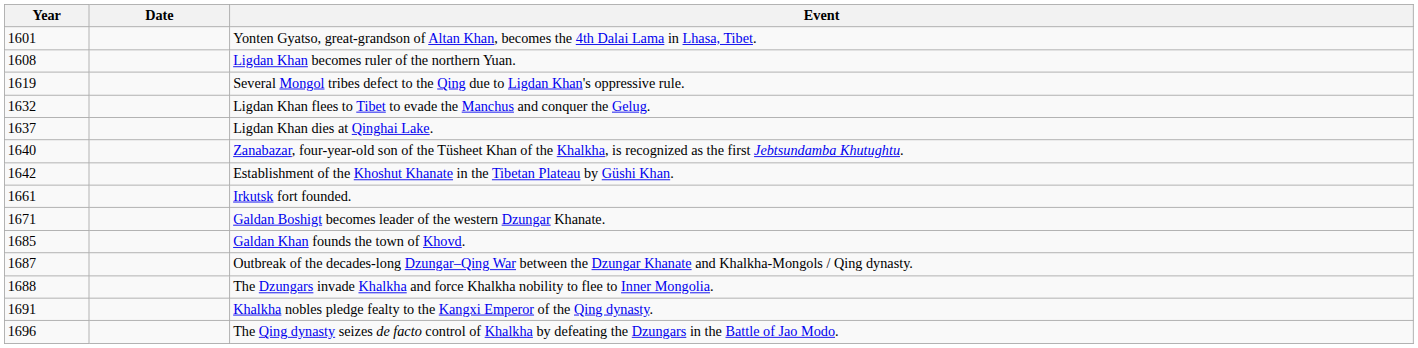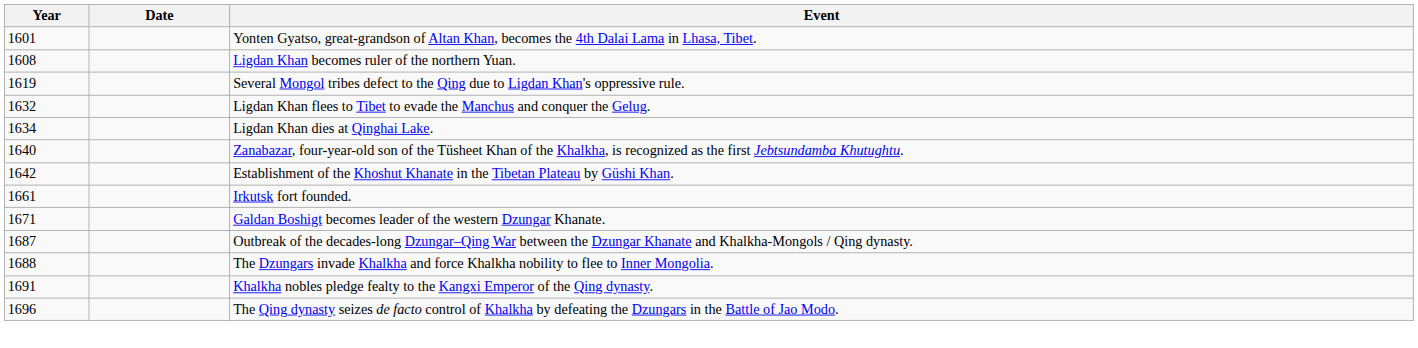Ligdan Khan dies at Qinghai Lake. | Year: 1637 -> 1634
- row: 1685 | Galdan Khan founds the town of Khovd.
